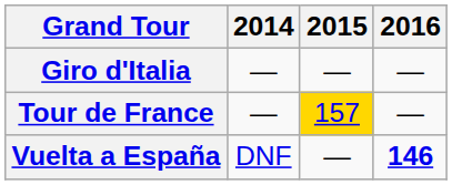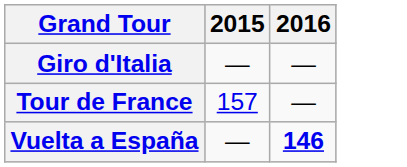- column: 2014 | — | — | DNF
Tour de France | 2015: gold background -> no background
